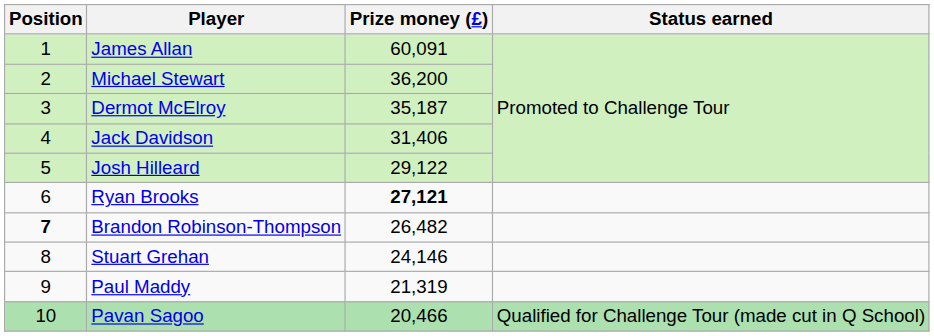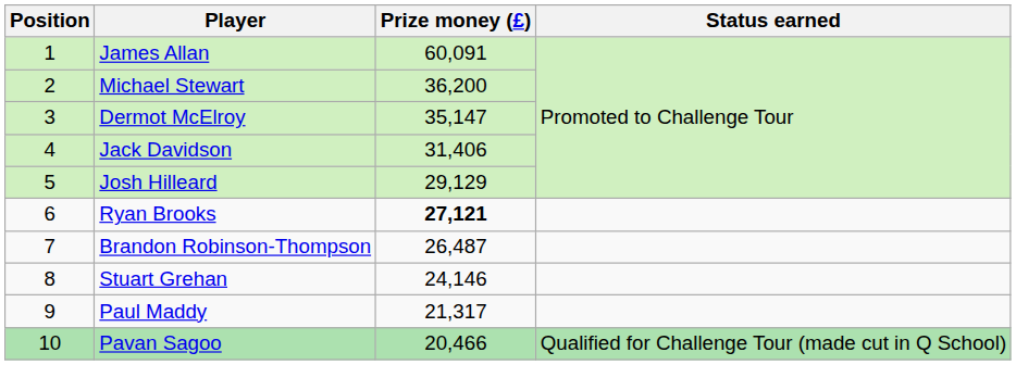Dermot McElroy | Prize money (£): 35,187 -> 35,147
Josh Hilleard | Prize money (£): 29,122 -> 29,129
Brandon Robinson-Thompson | Position: bold -> normal
Brandon Robinson-Thompson | Prize money (£): 26,482 -> 26,487
Paul Maddy | Prize money (£): 21,319 -> 21,317
